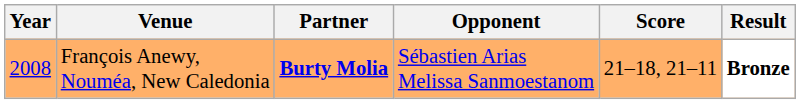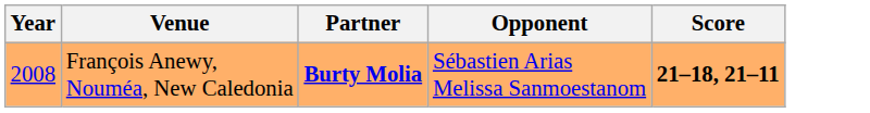- column: Result | Bronze
François Anewy, Nouméa, New Caledonia | Score: normal -> bold
